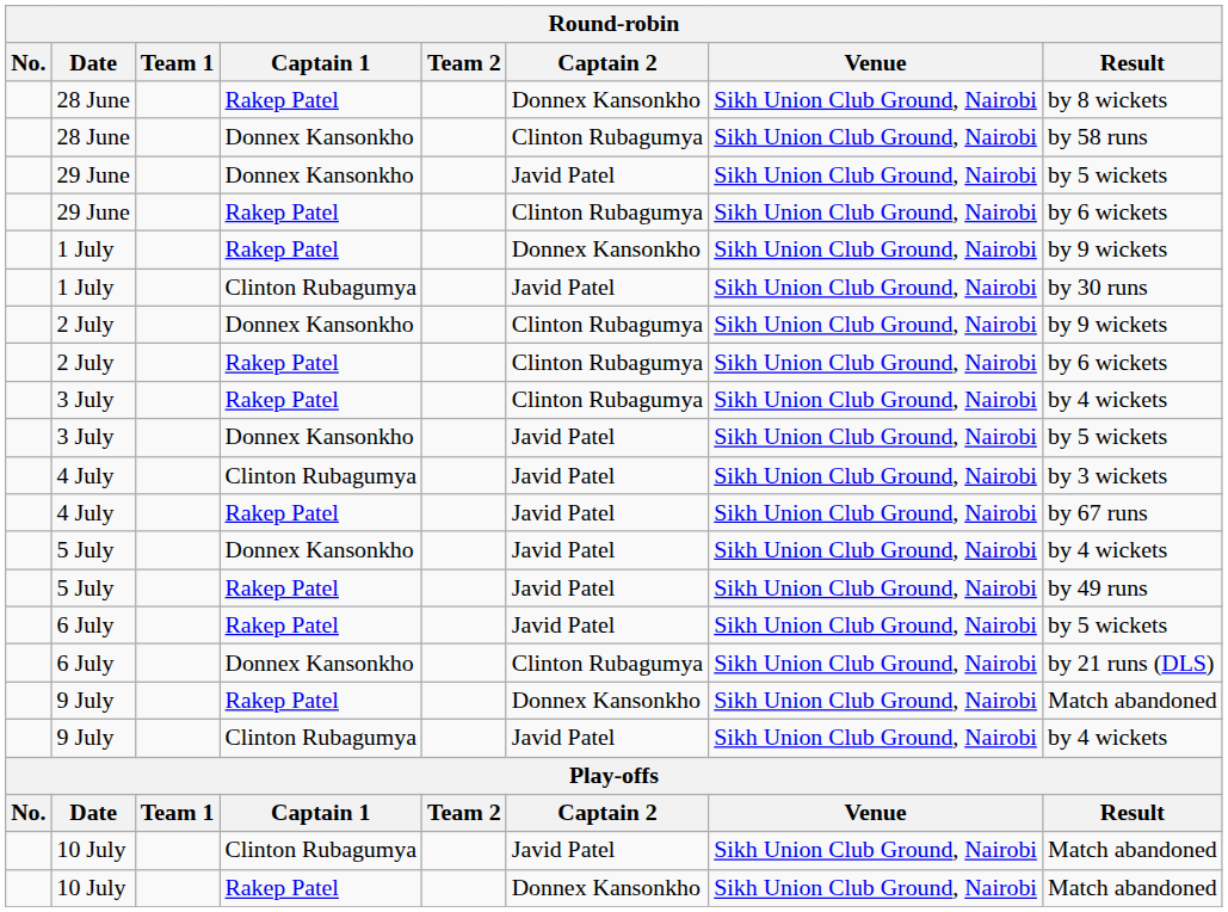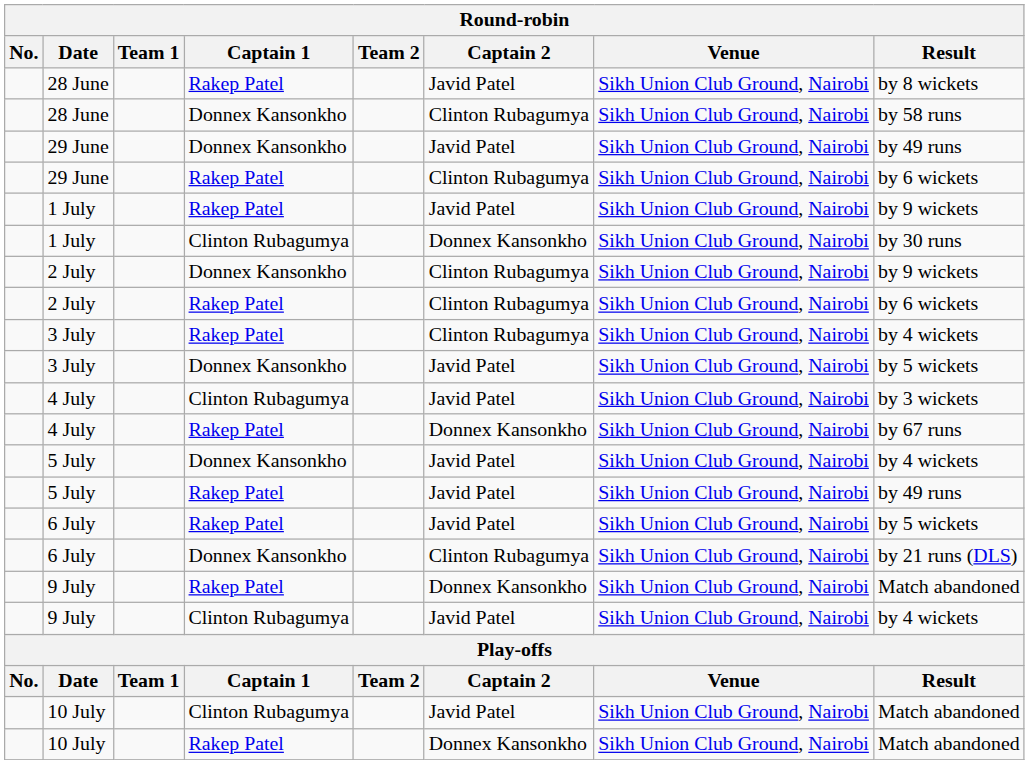28 June / Rakep Patel | Captain 2: Donnex Kansonkho -> Javid Patel
29 June / Donnex Kansonkho | Result: by 5 wickets -> by 49 runs
1 July / Rakep Patel | Captain 2: Donnex Kansonkho -> Javid Patel
1 July / Clinton Rubagumya | Captain 2: Javid Patel -> Donnex Kansonkho
4 July / Rakep Patel | Captain 2: Javid Patel -> Donnex Kansonkho
